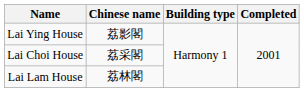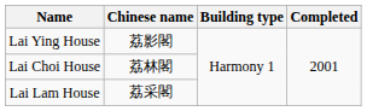Lai Choi House | Chinese name: 荔采閣 -> 荔林閣
Lai Lam House | Chinese name: 荔林閣 -> 荔采閣
